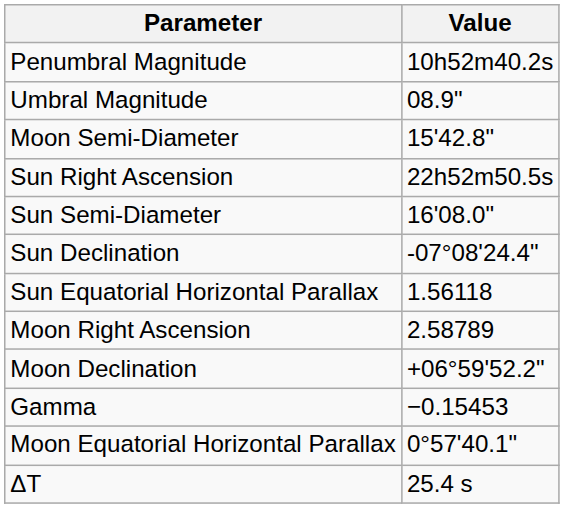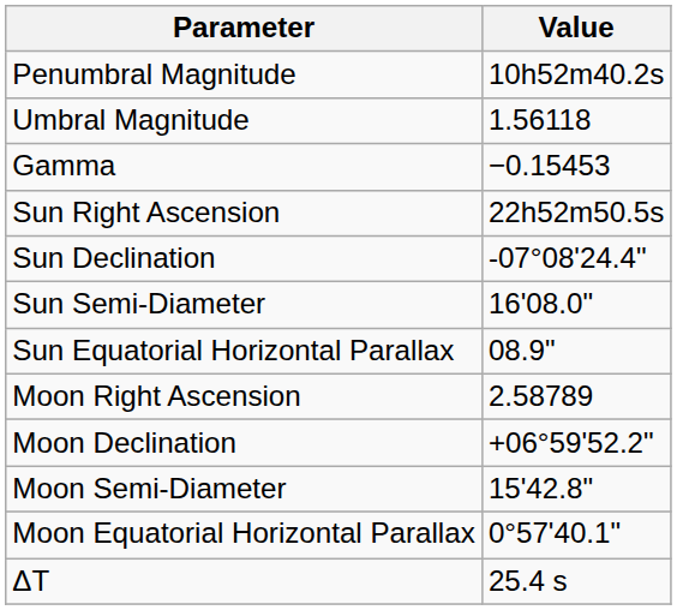Umbral Magnitude | Value: 08.9" -> 1.56118
rows swapped: Gamma <-> Moon Semi-Diameter
rows swapped: Sun Declination <-> Sun Semi-Diameter
Sun Equatorial Horizontal Parallax | Value: 1.56118 -> 08.9"
